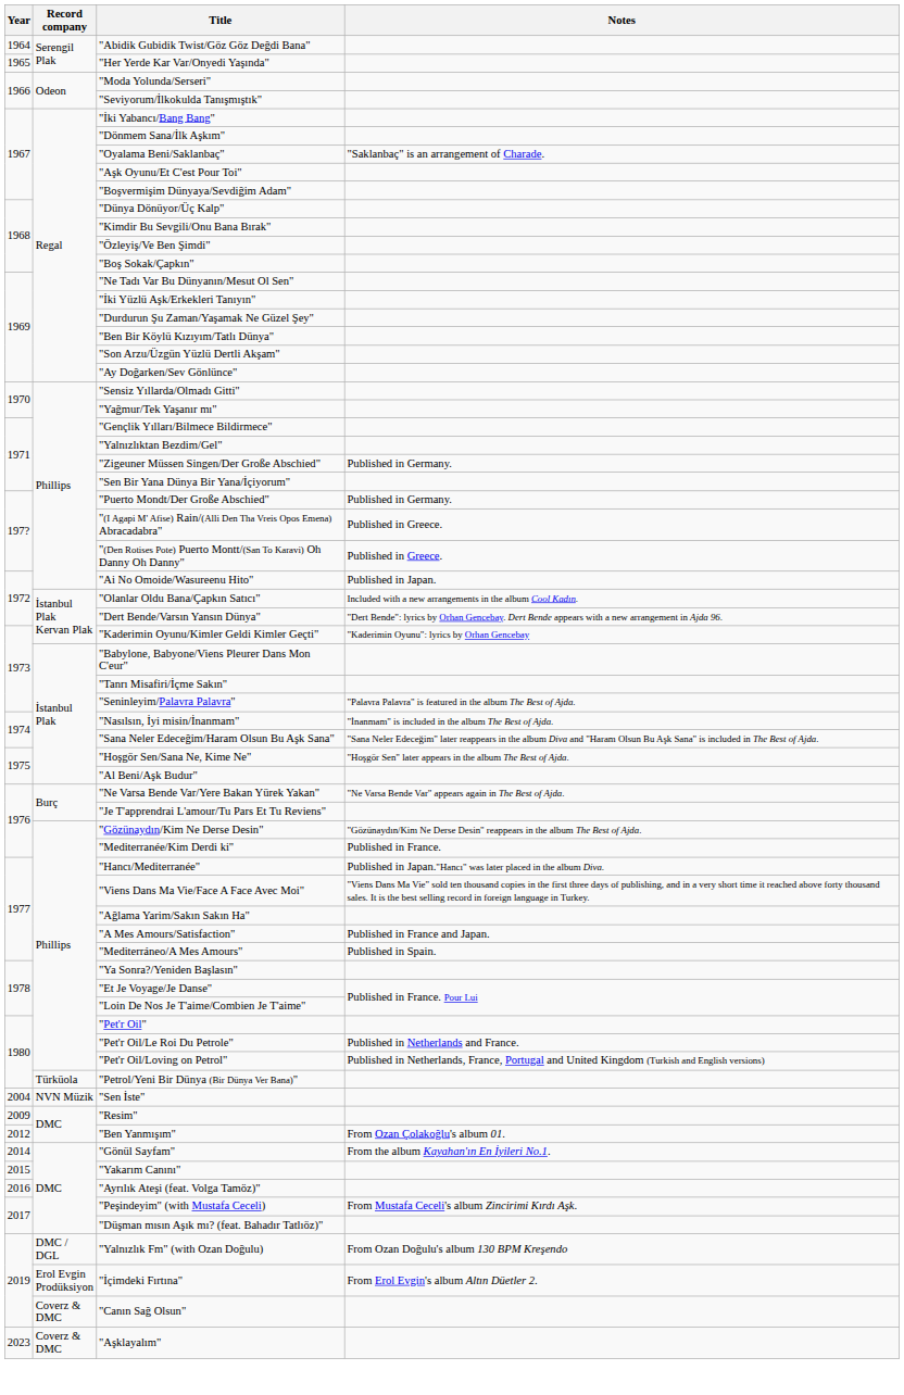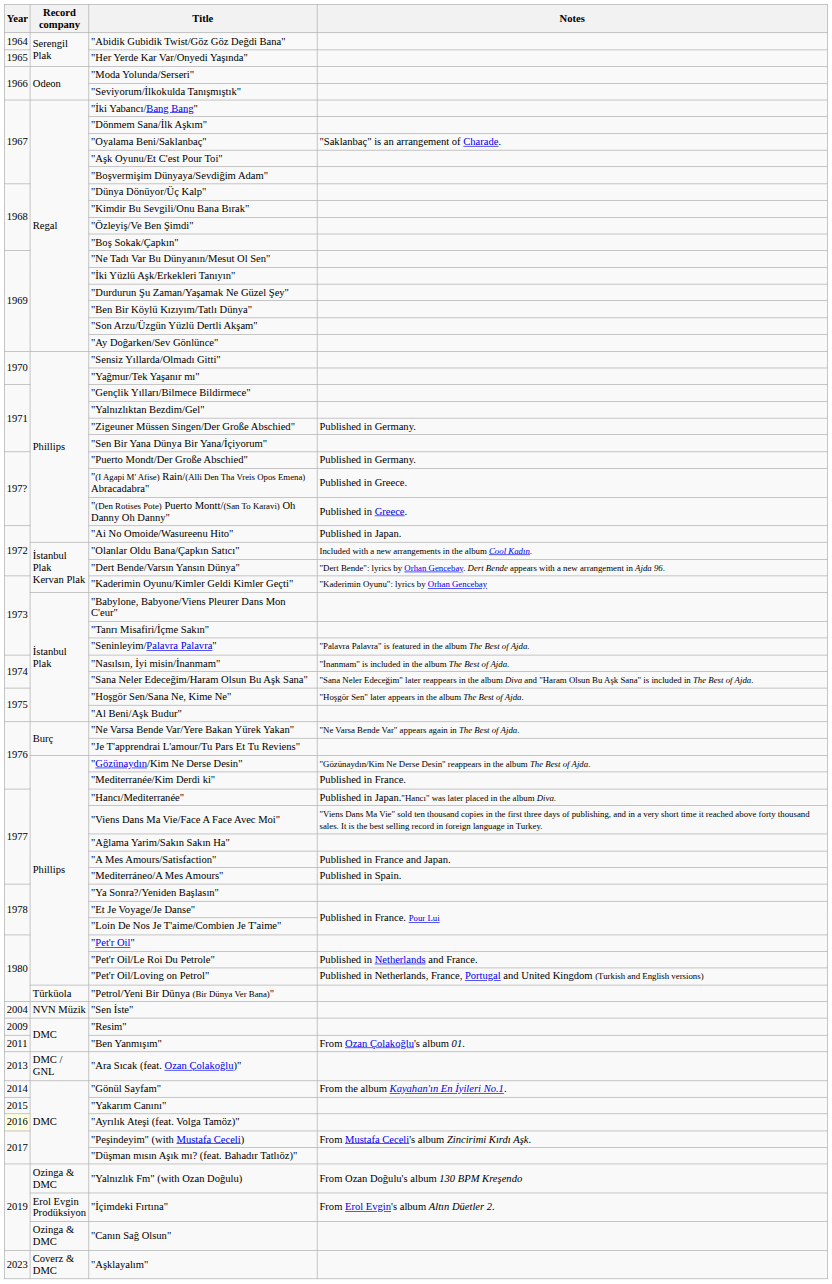"Ben Yanmışım" | Year: 2012 -> 2011
+ row: 2013 | DMC / GNL | "Ara Sıcak (feat. Ozan Çolakoğlu)"
"Ayrılık Ateşi (feat. Volga Tamöz)" | Year: no background -> lightyellow background
"Yalnızlık Fm" (with Ozan Doğulu) | Record company: DMC / DGL -> Ozinga & DMC
"Canın Sağ Olsun" | Record company: Coverz & DMC -> Ozinga & DMC
